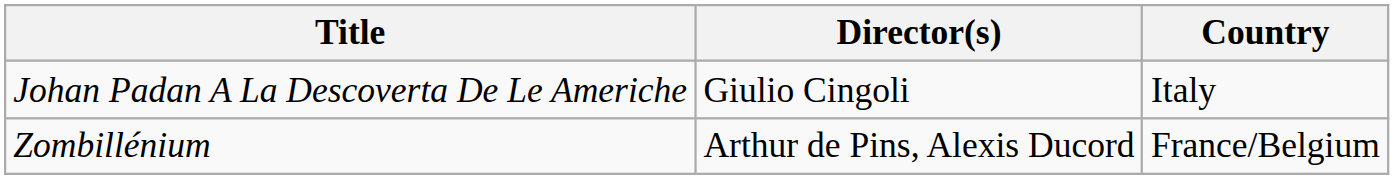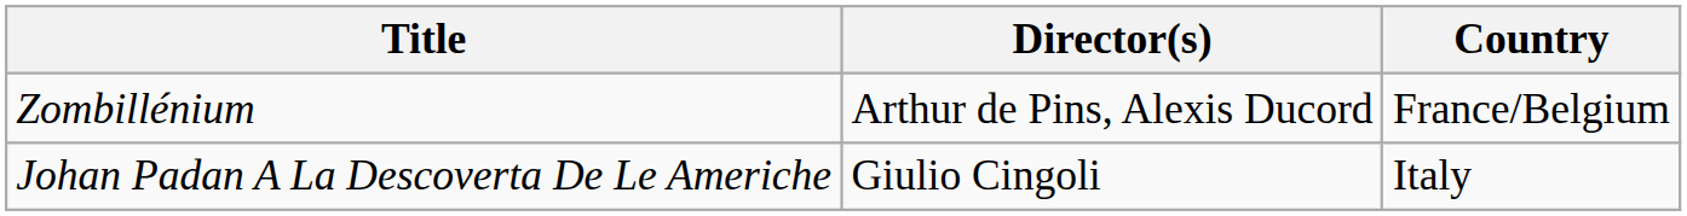rows swapped: Johan Padan A La Descoverta De Le Americhe <-> Zombillénium
